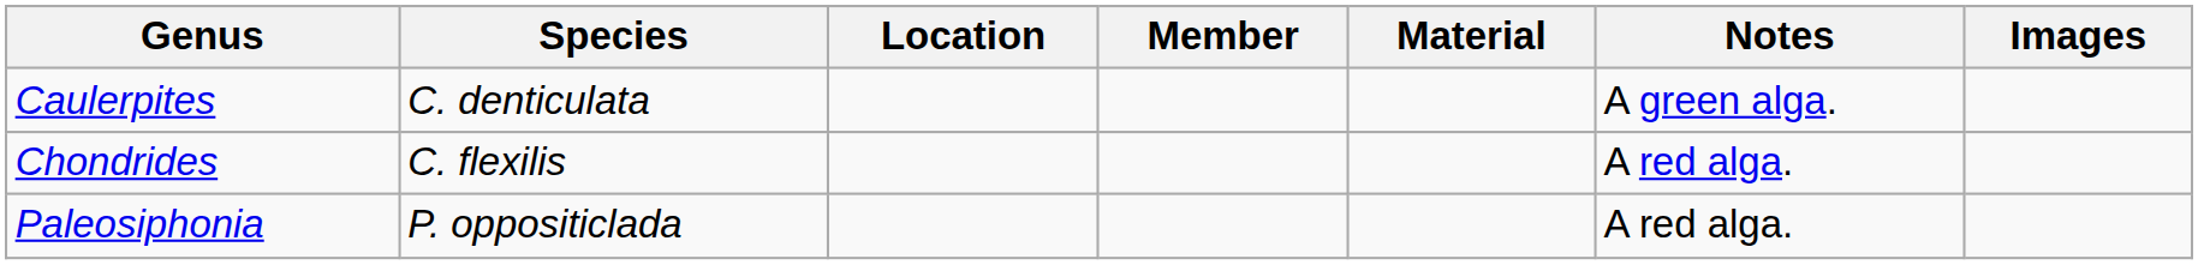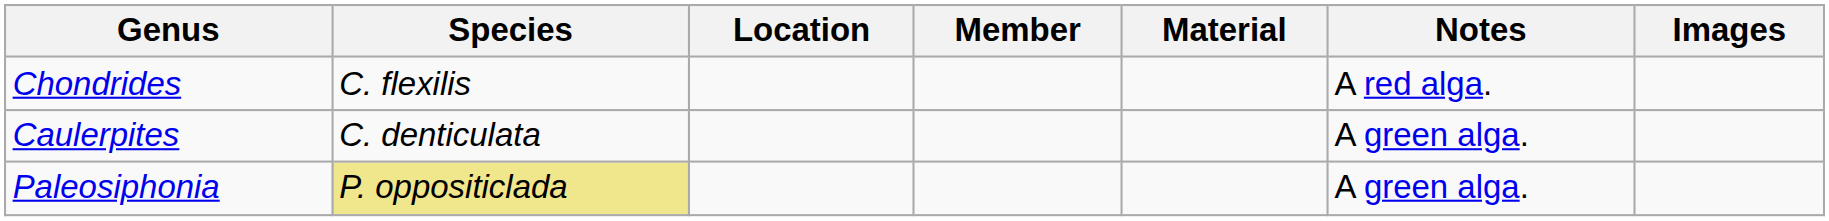rows swapped: Caulerpites <-> Chondrides
Paleosiphonia | Species: no background -> khaki background
Paleosiphonia | Notes: A red alga. -> A green alga.
